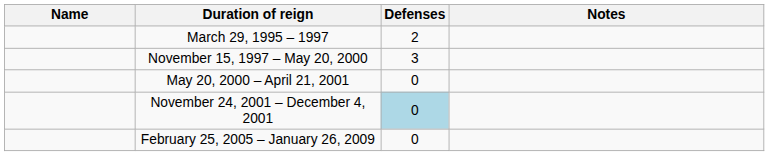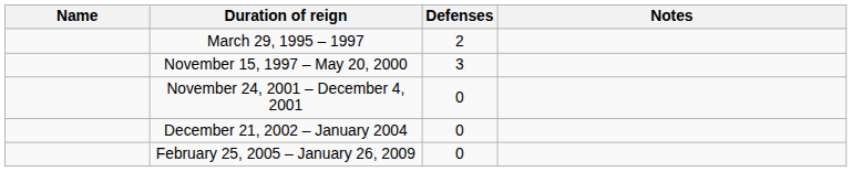- row: May 20, 2000 – April 21, 2001 | 0
November 24, 2001 – December 4, 2001 | Defenses: lightblue background -> no background
+ row: December 21, 2002 – January 2004 | 0
